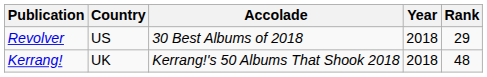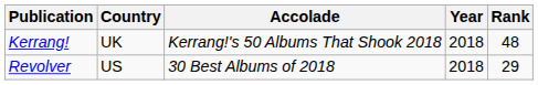rows swapped: Kerrang! <-> Revolver
